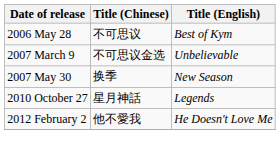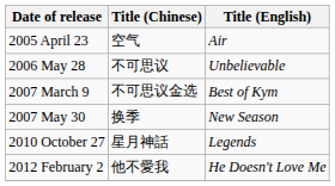+ row: 2005 April 23 | 空气 | Air
2006 May 28 | Title (English): Best of Kym -> Unbelievable
2007 March 9 | Title (English): Unbelievable -> Best of Kym
